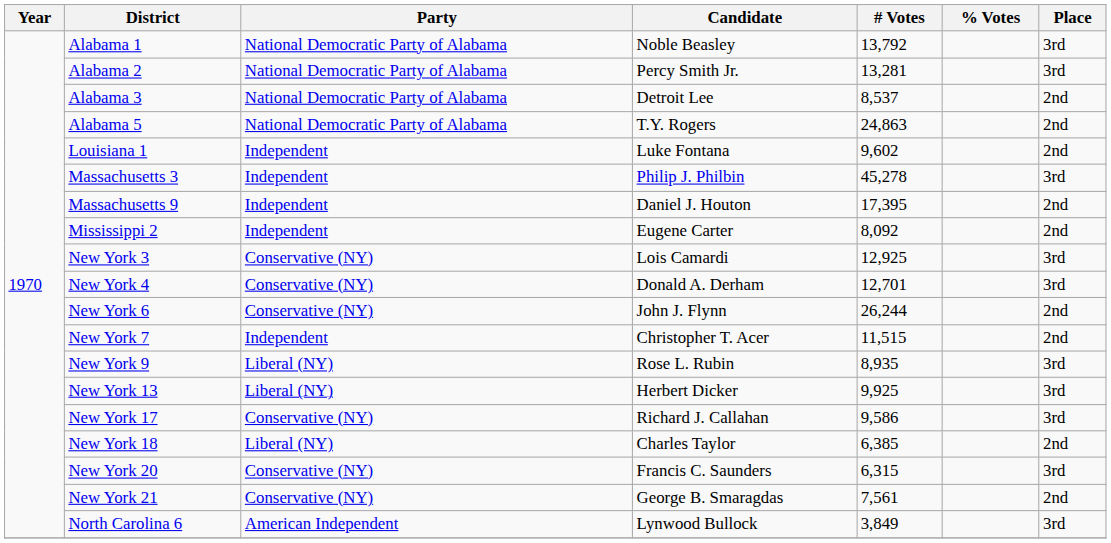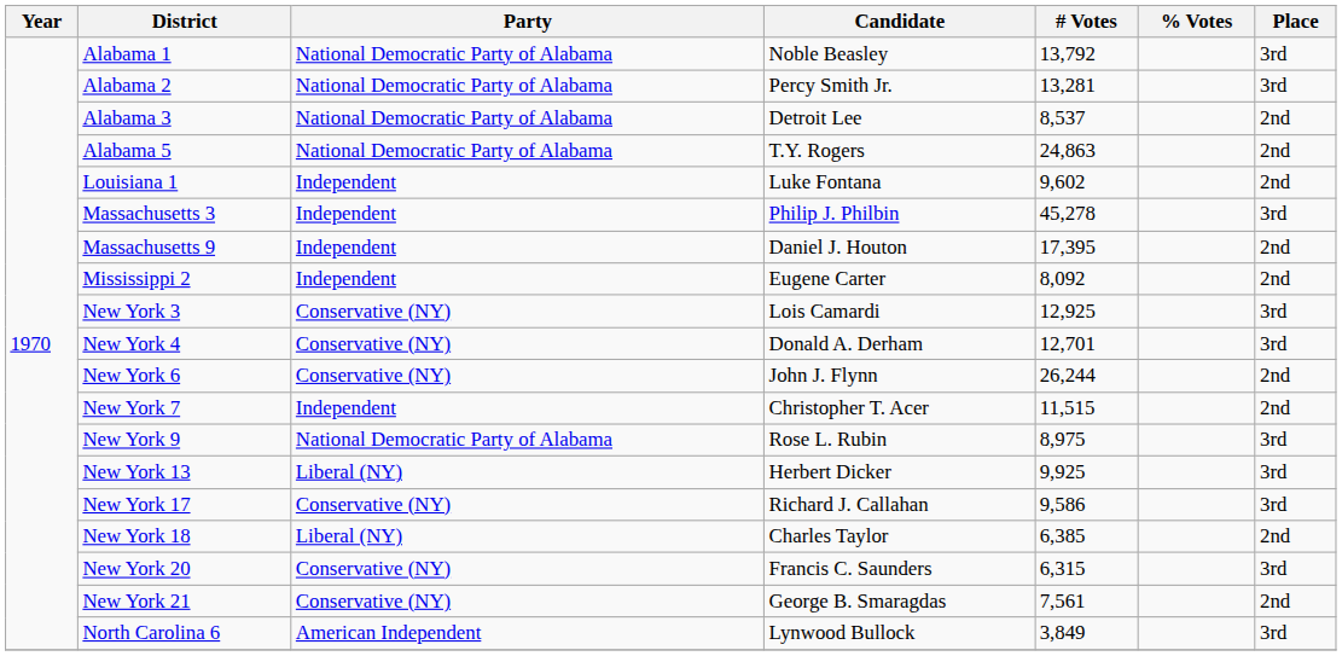New York 9 | Party: Liberal (NY) -> National Democratic Party of Alabama
New York 9 | # Votes: 8,935 -> 8,975
